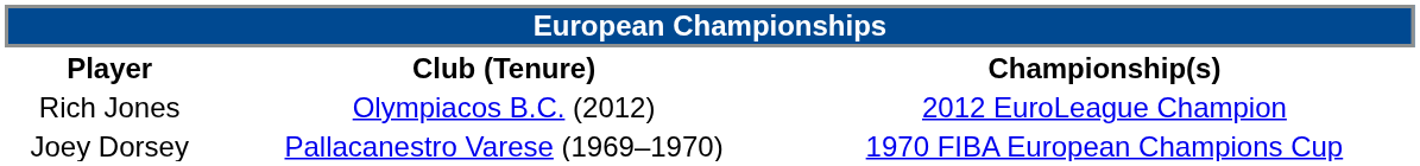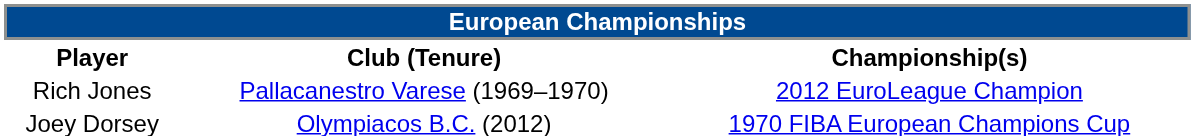Rich Jones | European Championships / Club (Tenure): Olympiacos B.C. (2012) -> Pallacanestro Varese (1969–1970)
Joey Dorsey | European Championships / Club (Tenure): Pallacanestro Varese (1969–1970) -> Olympiacos B.C. (2012)
